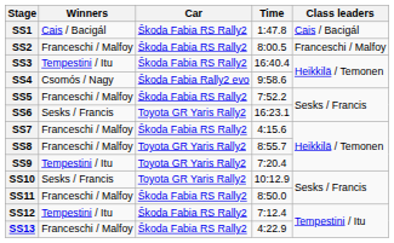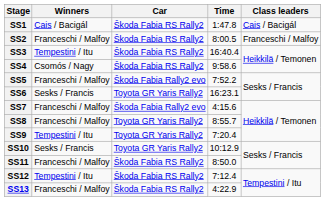SS4 | Car: Škoda Fabia Rally2 evo -> Škoda Fabia RS Rally2
SS5 | Car: Škoda Fabia RS Rally2 -> Škoda Fabia Rally2 evo
SS7 | Car: Škoda Fabia RS Rally2 -> Škoda Fabia Rally2 evo
